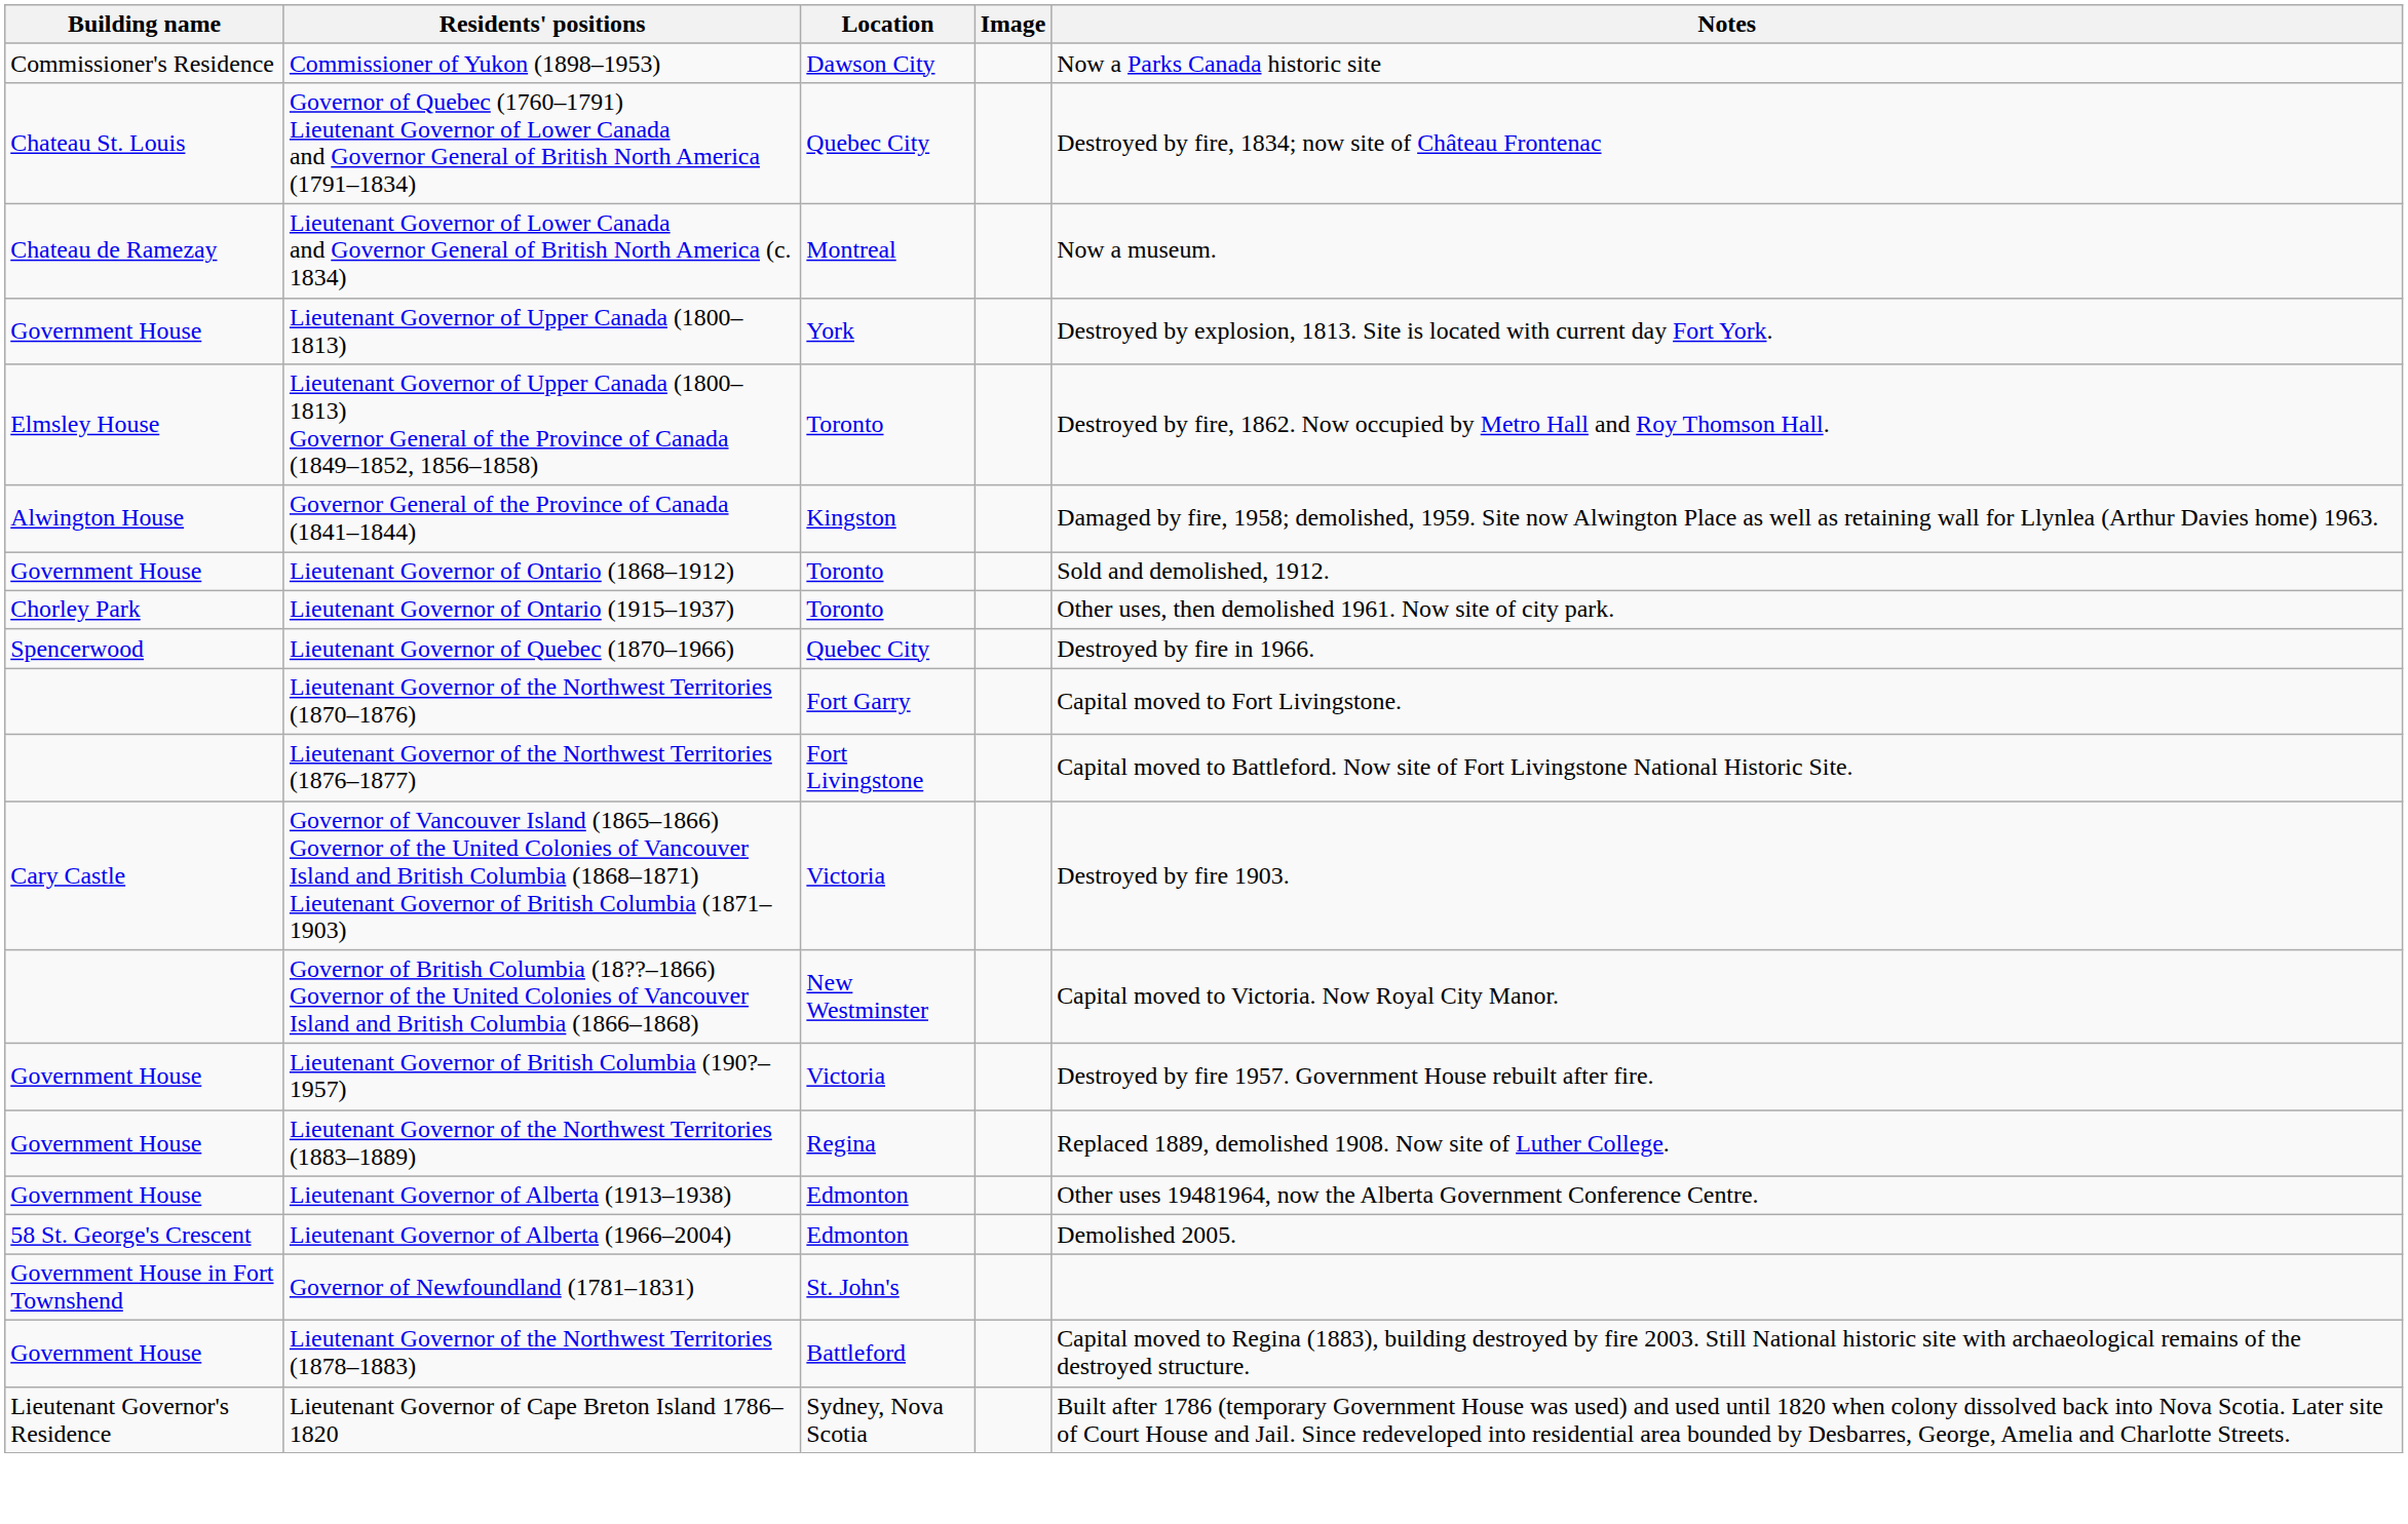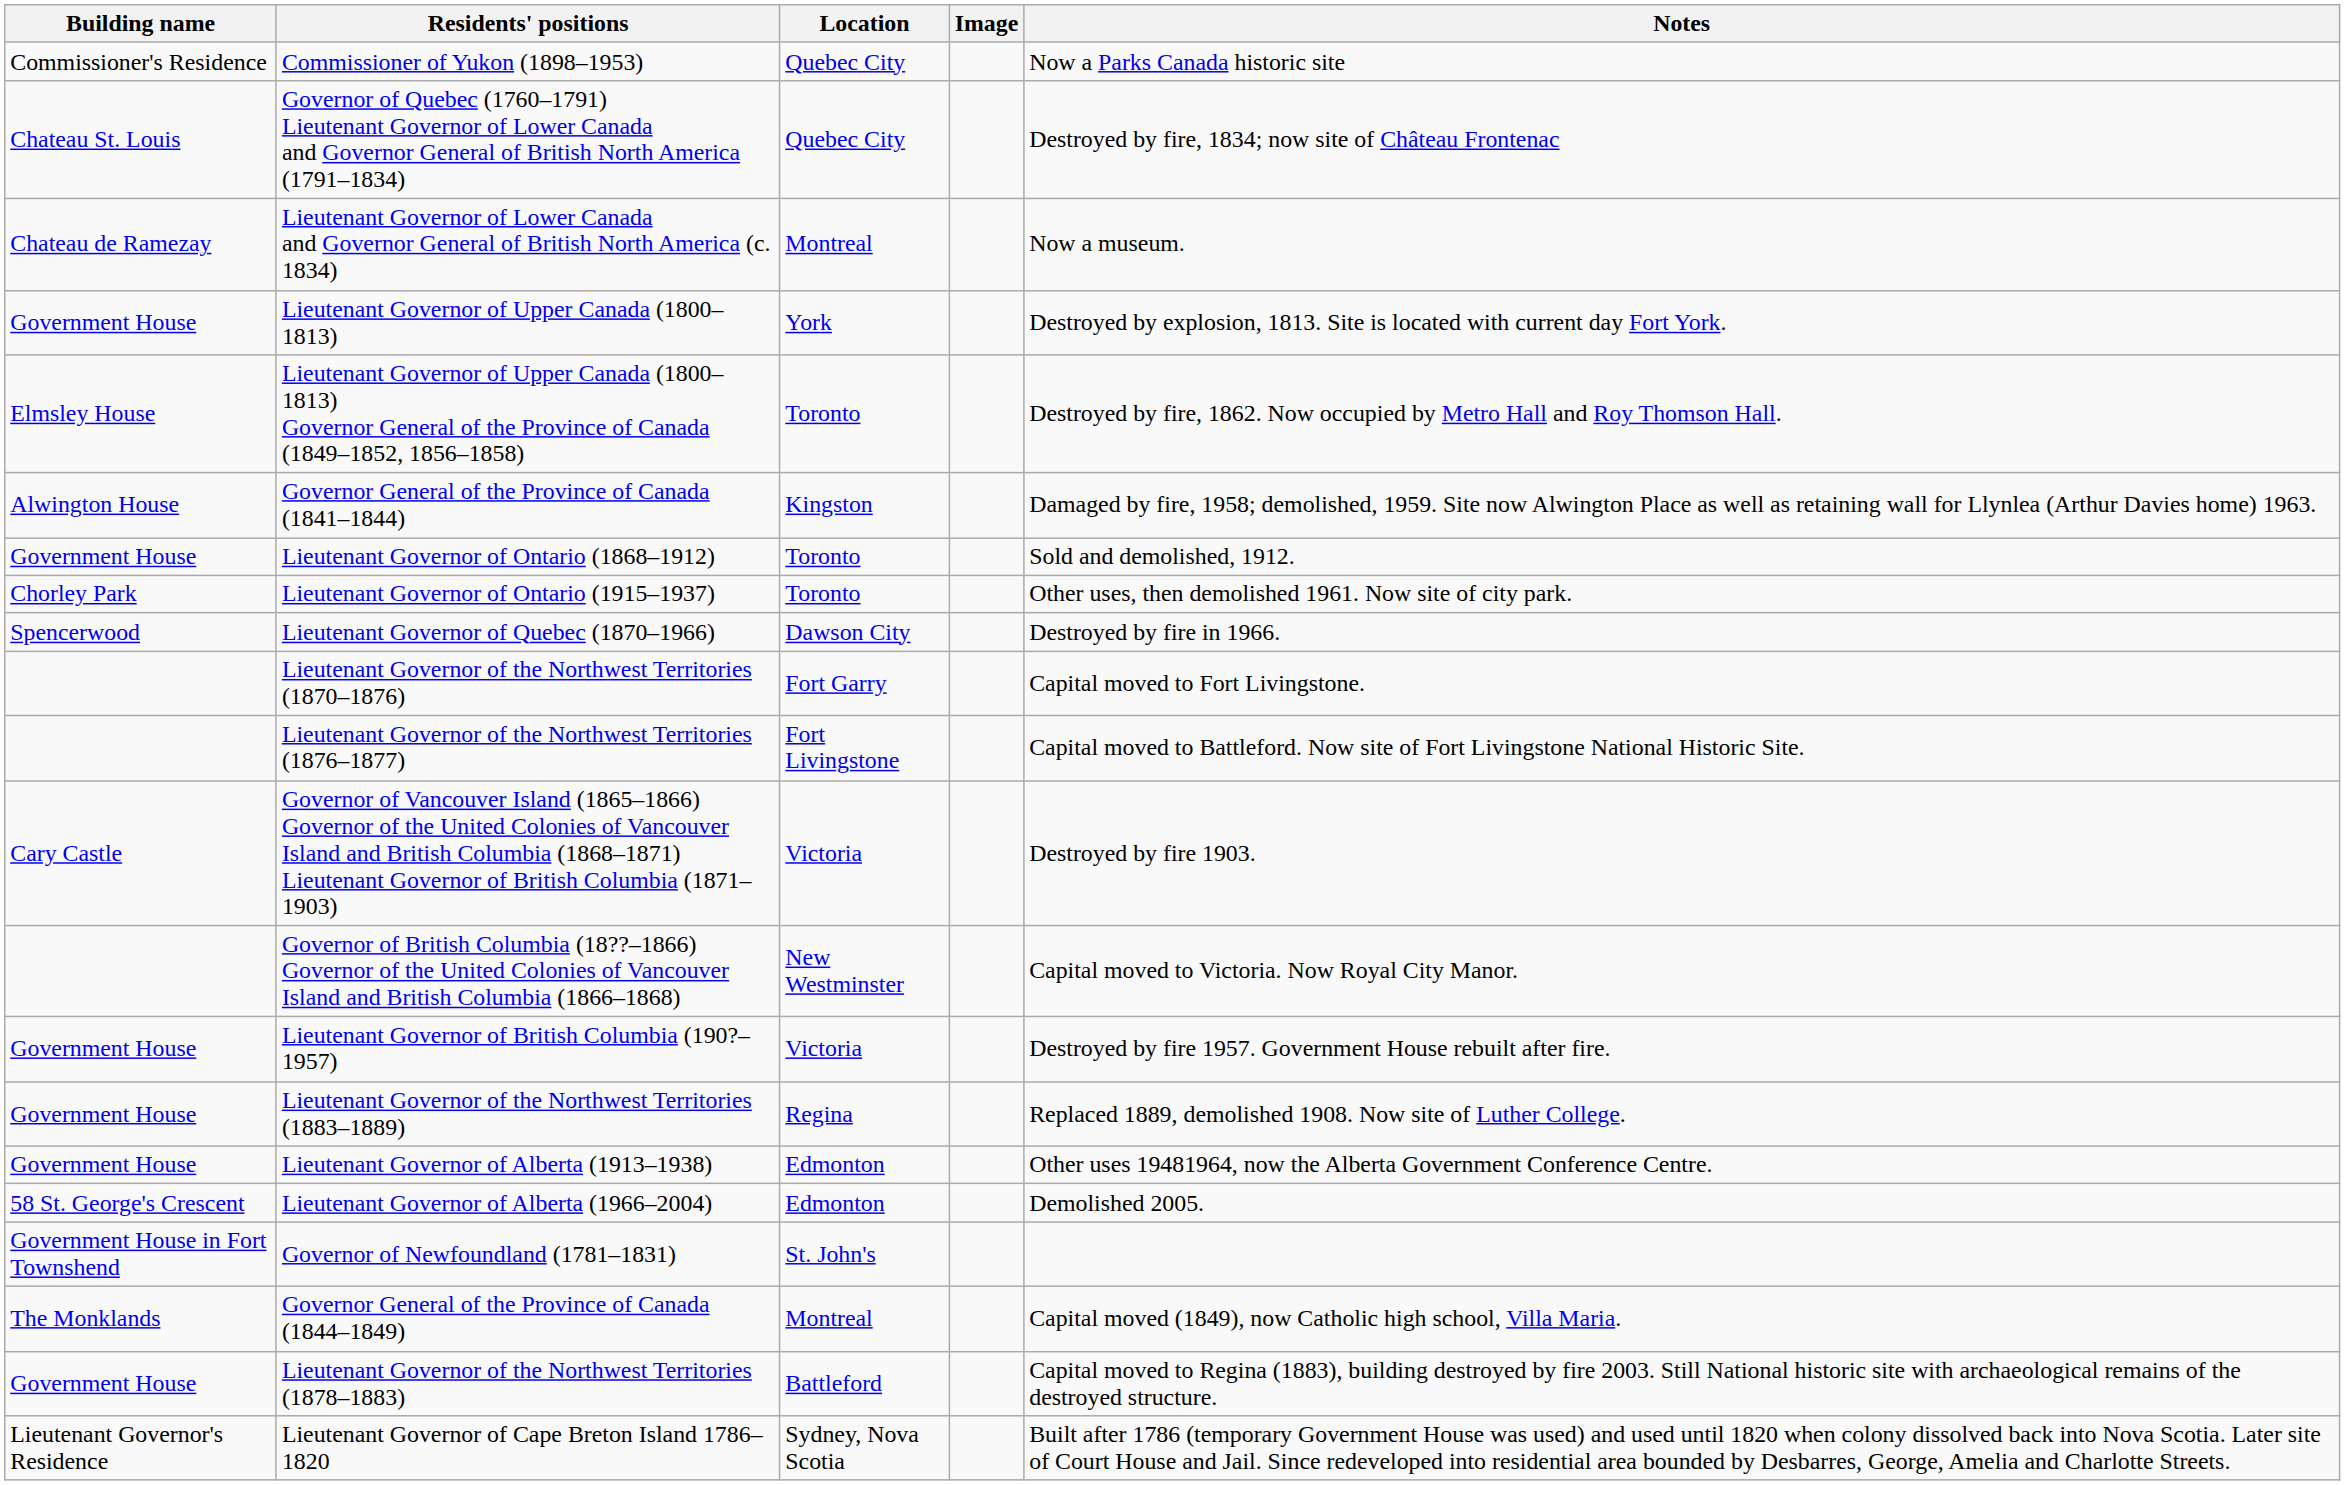Commissioner of Yukon (1898–1953) | Location: Dawson City -> Quebec City
Lieutenant Governor of Quebec (1870–1966) | Location: Quebec City -> Dawson City
+ row: The Monklands | Governor General of the Province of Canada (1844–1849) | Montreal | Capital moved (1849), now Catholic high school, Villa Maria.
